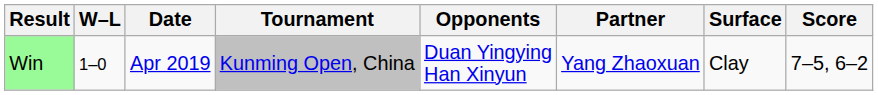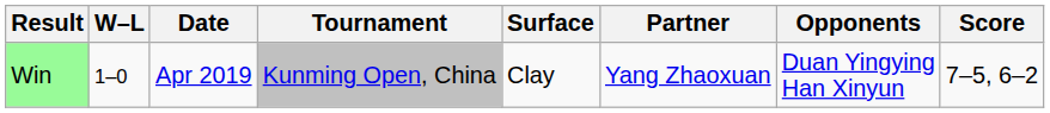columns swapped: Surface <-> Opponents
